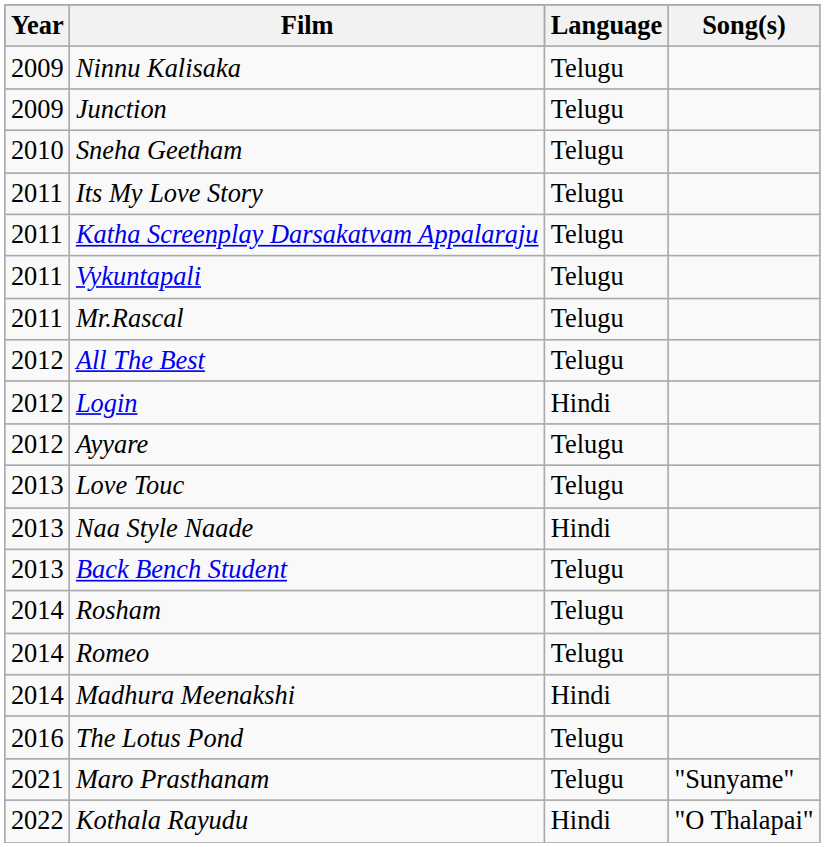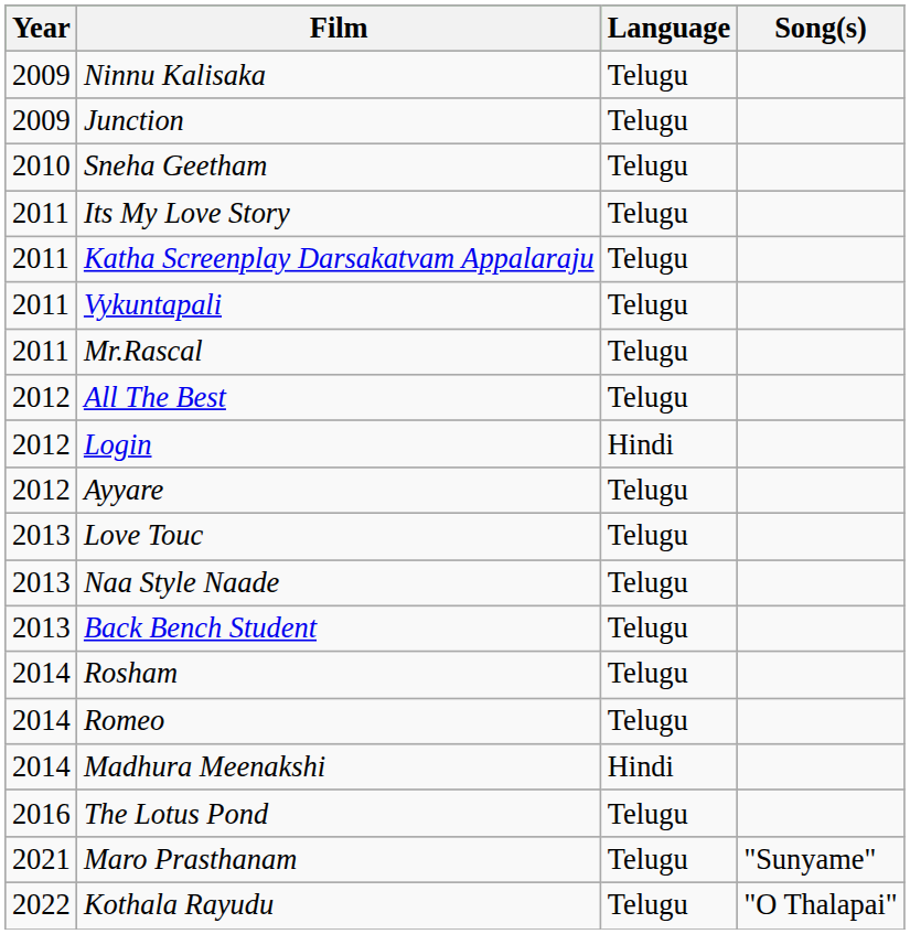Naa Style Naade | Language: Hindi -> Telugu
Kothala Rayudu | Language: Hindi -> Telugu
